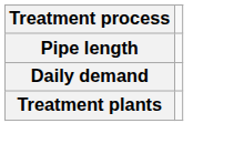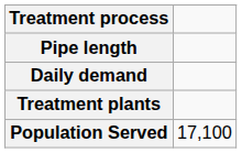+ row: Population Served | 17,100
